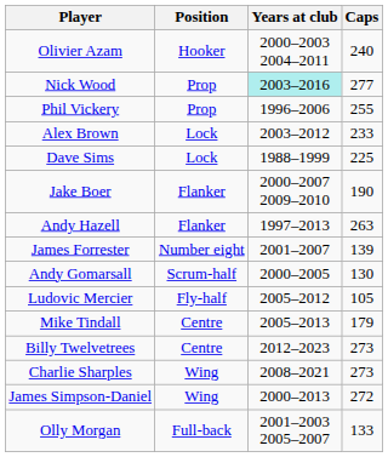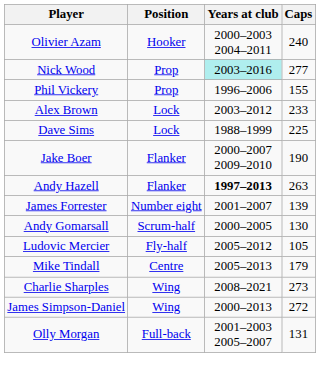Phil Vickery | Caps: 255 -> 155
Andy Hazell | Years at club: normal -> bold
- row: Billy Twelvetrees | Centre | 2012–2023 | 273
Olly Morgan | Caps: 133 -> 131
